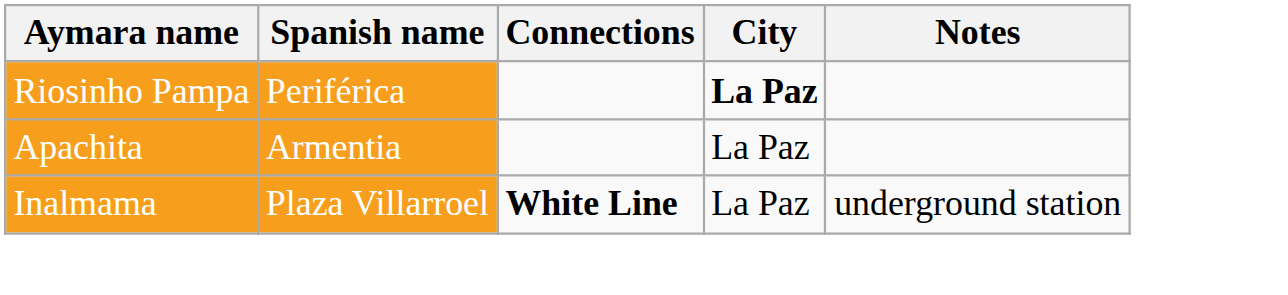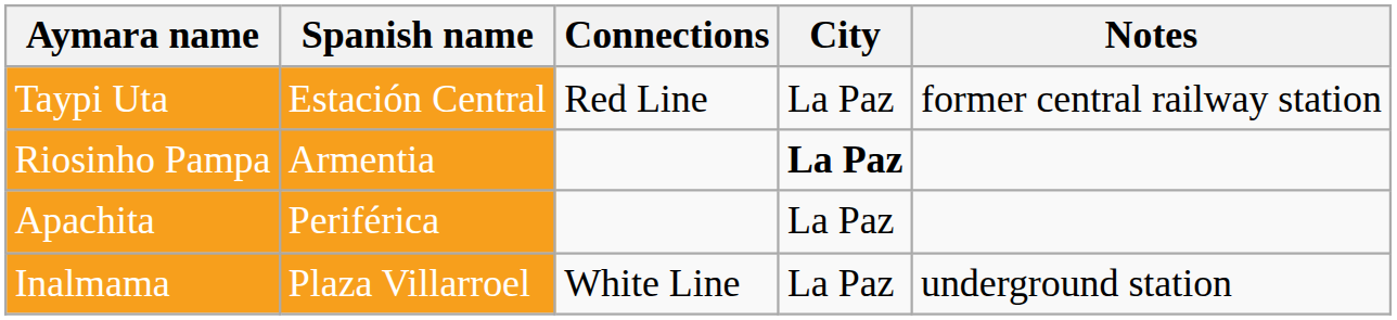+ row: Taypi Uta | Estación Central | Red Line | La Paz | former central railway station
Riosinho Pampa | Spanish name: Periférica -> Armentia
Apachita | Spanish name: Armentia -> Periférica
Inalmama | Connections: bold -> normal
